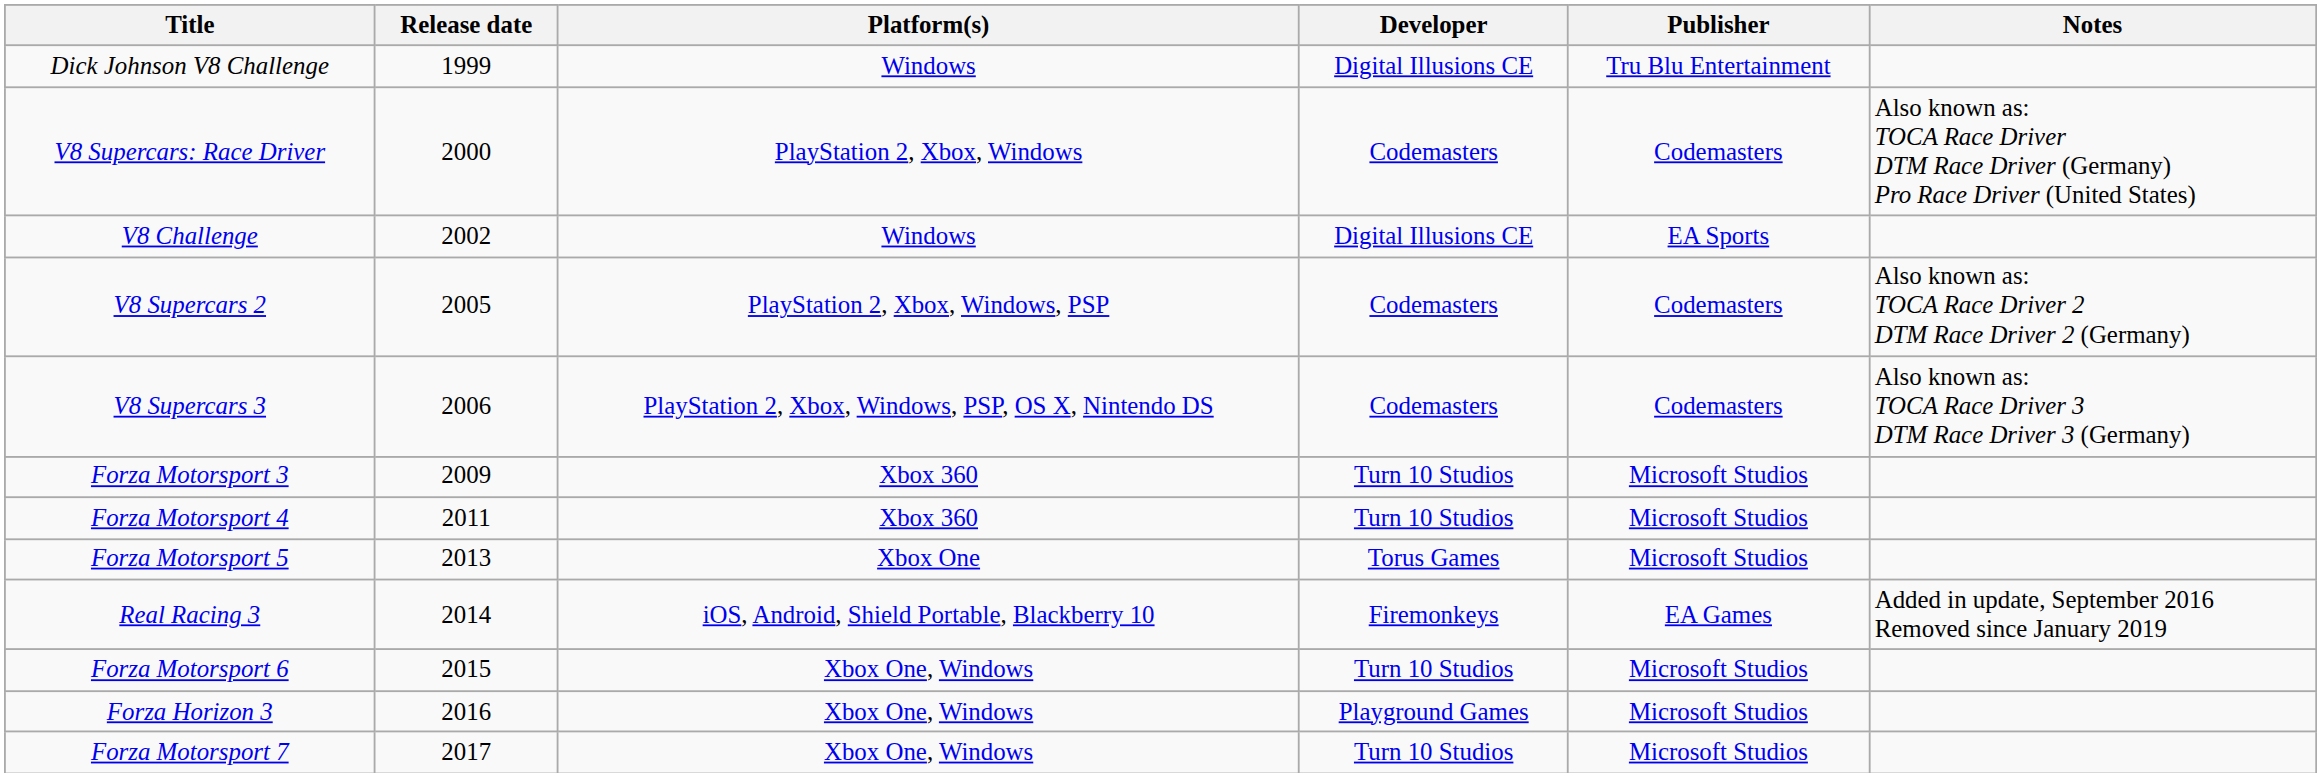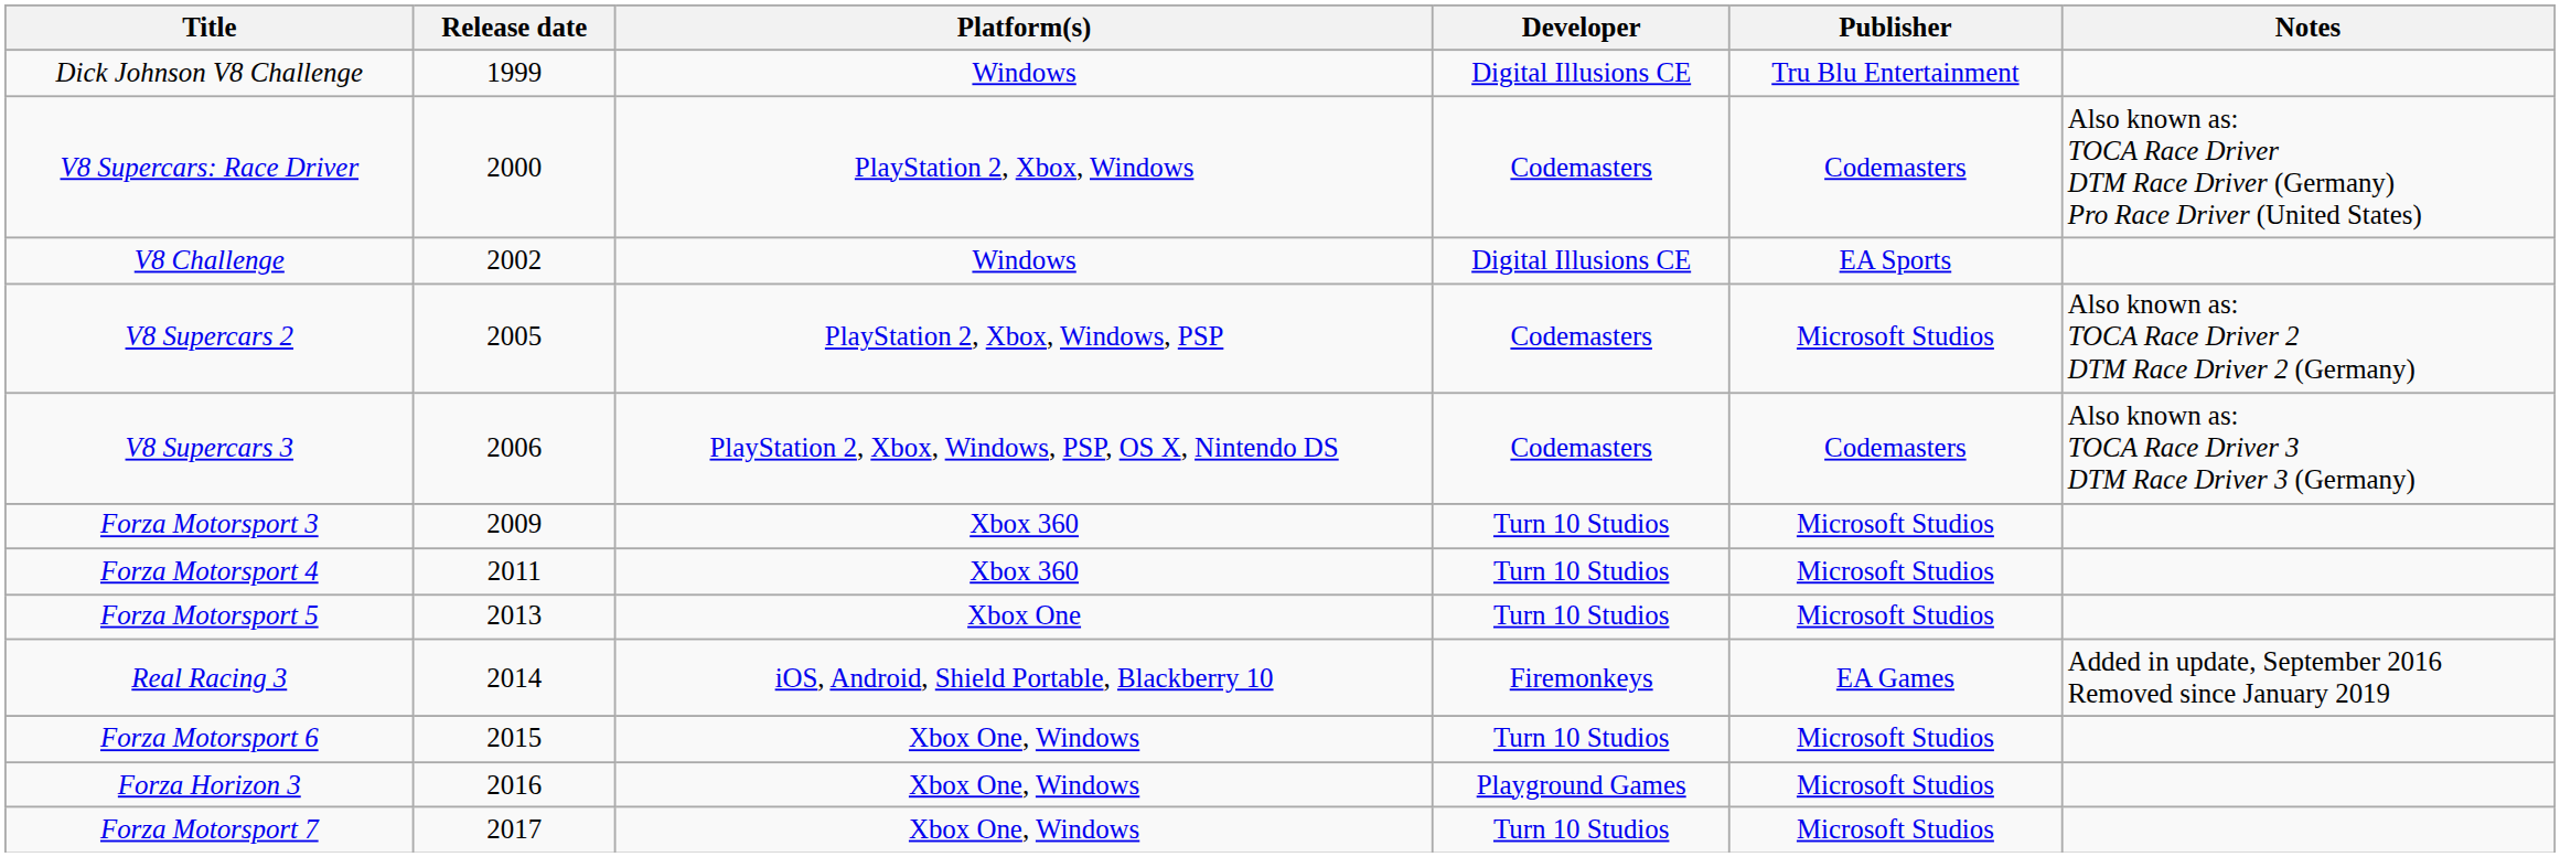V8 Supercars 2 | Publisher: Codemasters -> Microsoft Studios
Forza Motorsport 5 | Developer: Torus Games -> Turn 10 Studios
